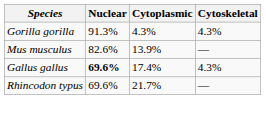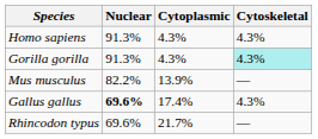+ row: Homo sapiens | 91.3% | 4.3% | 4.3%
Gorilla gorilla | Cytoskeletal: no background -> paleturquoise background
Mus musculus | Nuclear: 82.6% -> 82.2%
